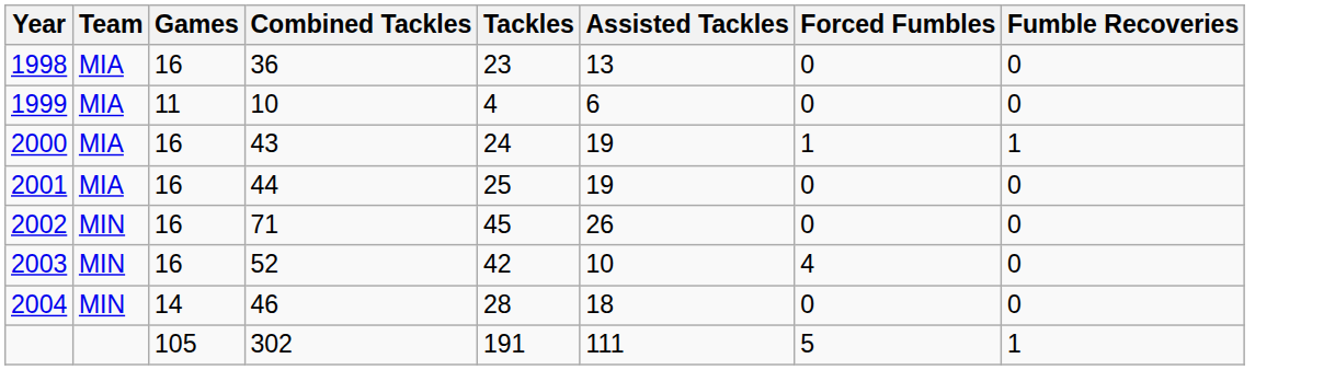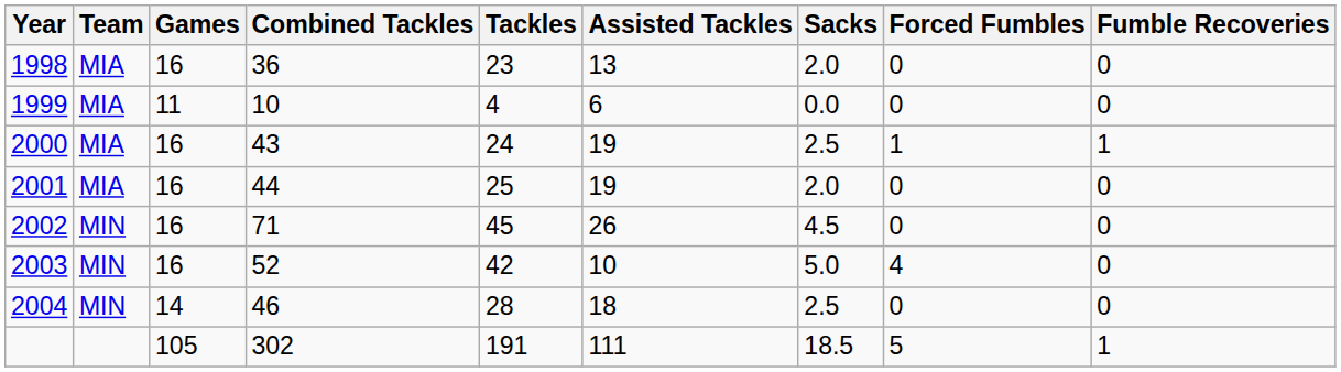+ column: Sacks | 2.0 | 0.0 | 2.5 | 2.0 | 4.5 | 5.0 | 2.5 | 18.5
